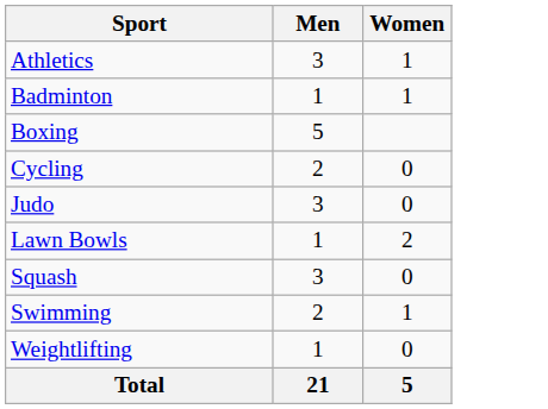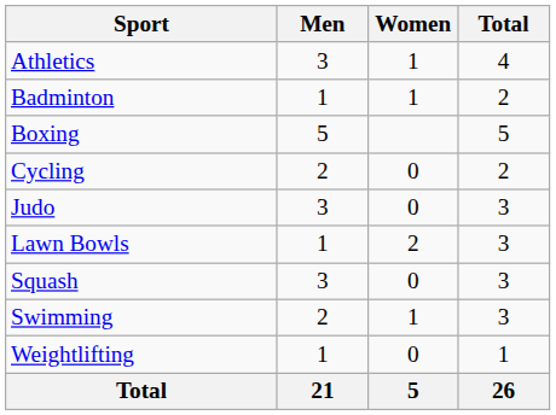+ column: Total | 4 | 2 | 5 | 2 | 3 | 3 | 3 | 3 | 1 | 26
